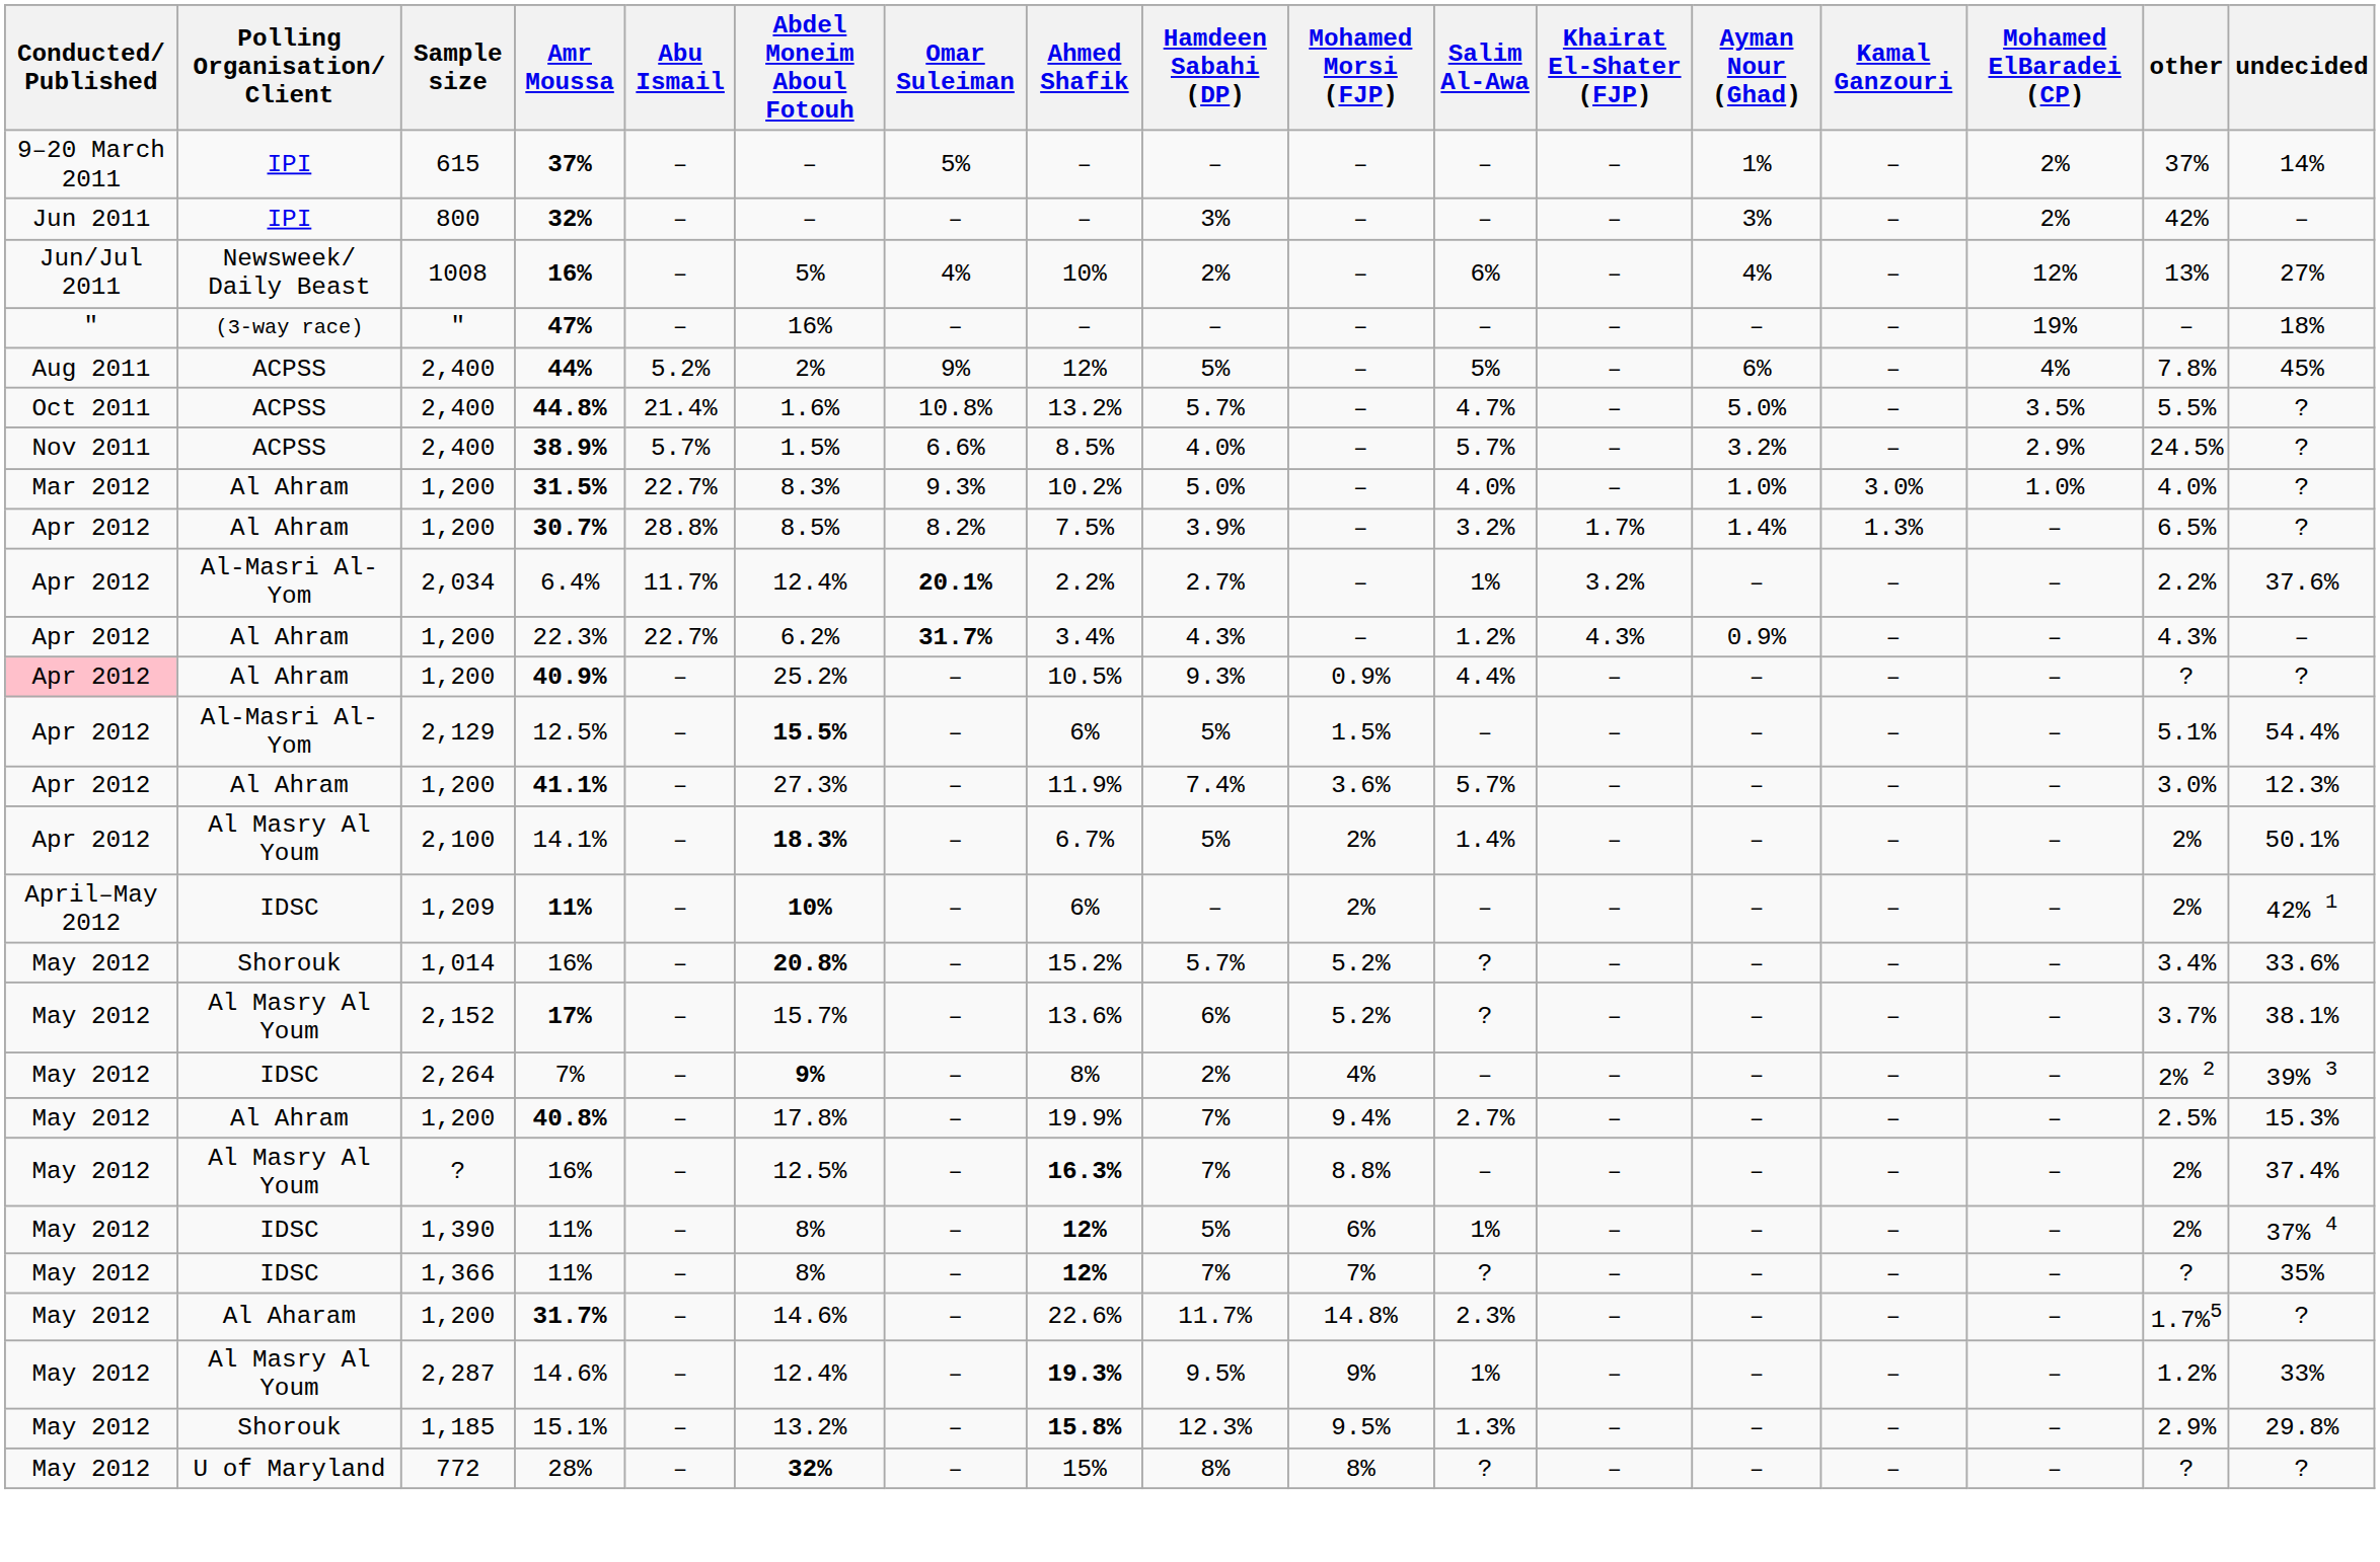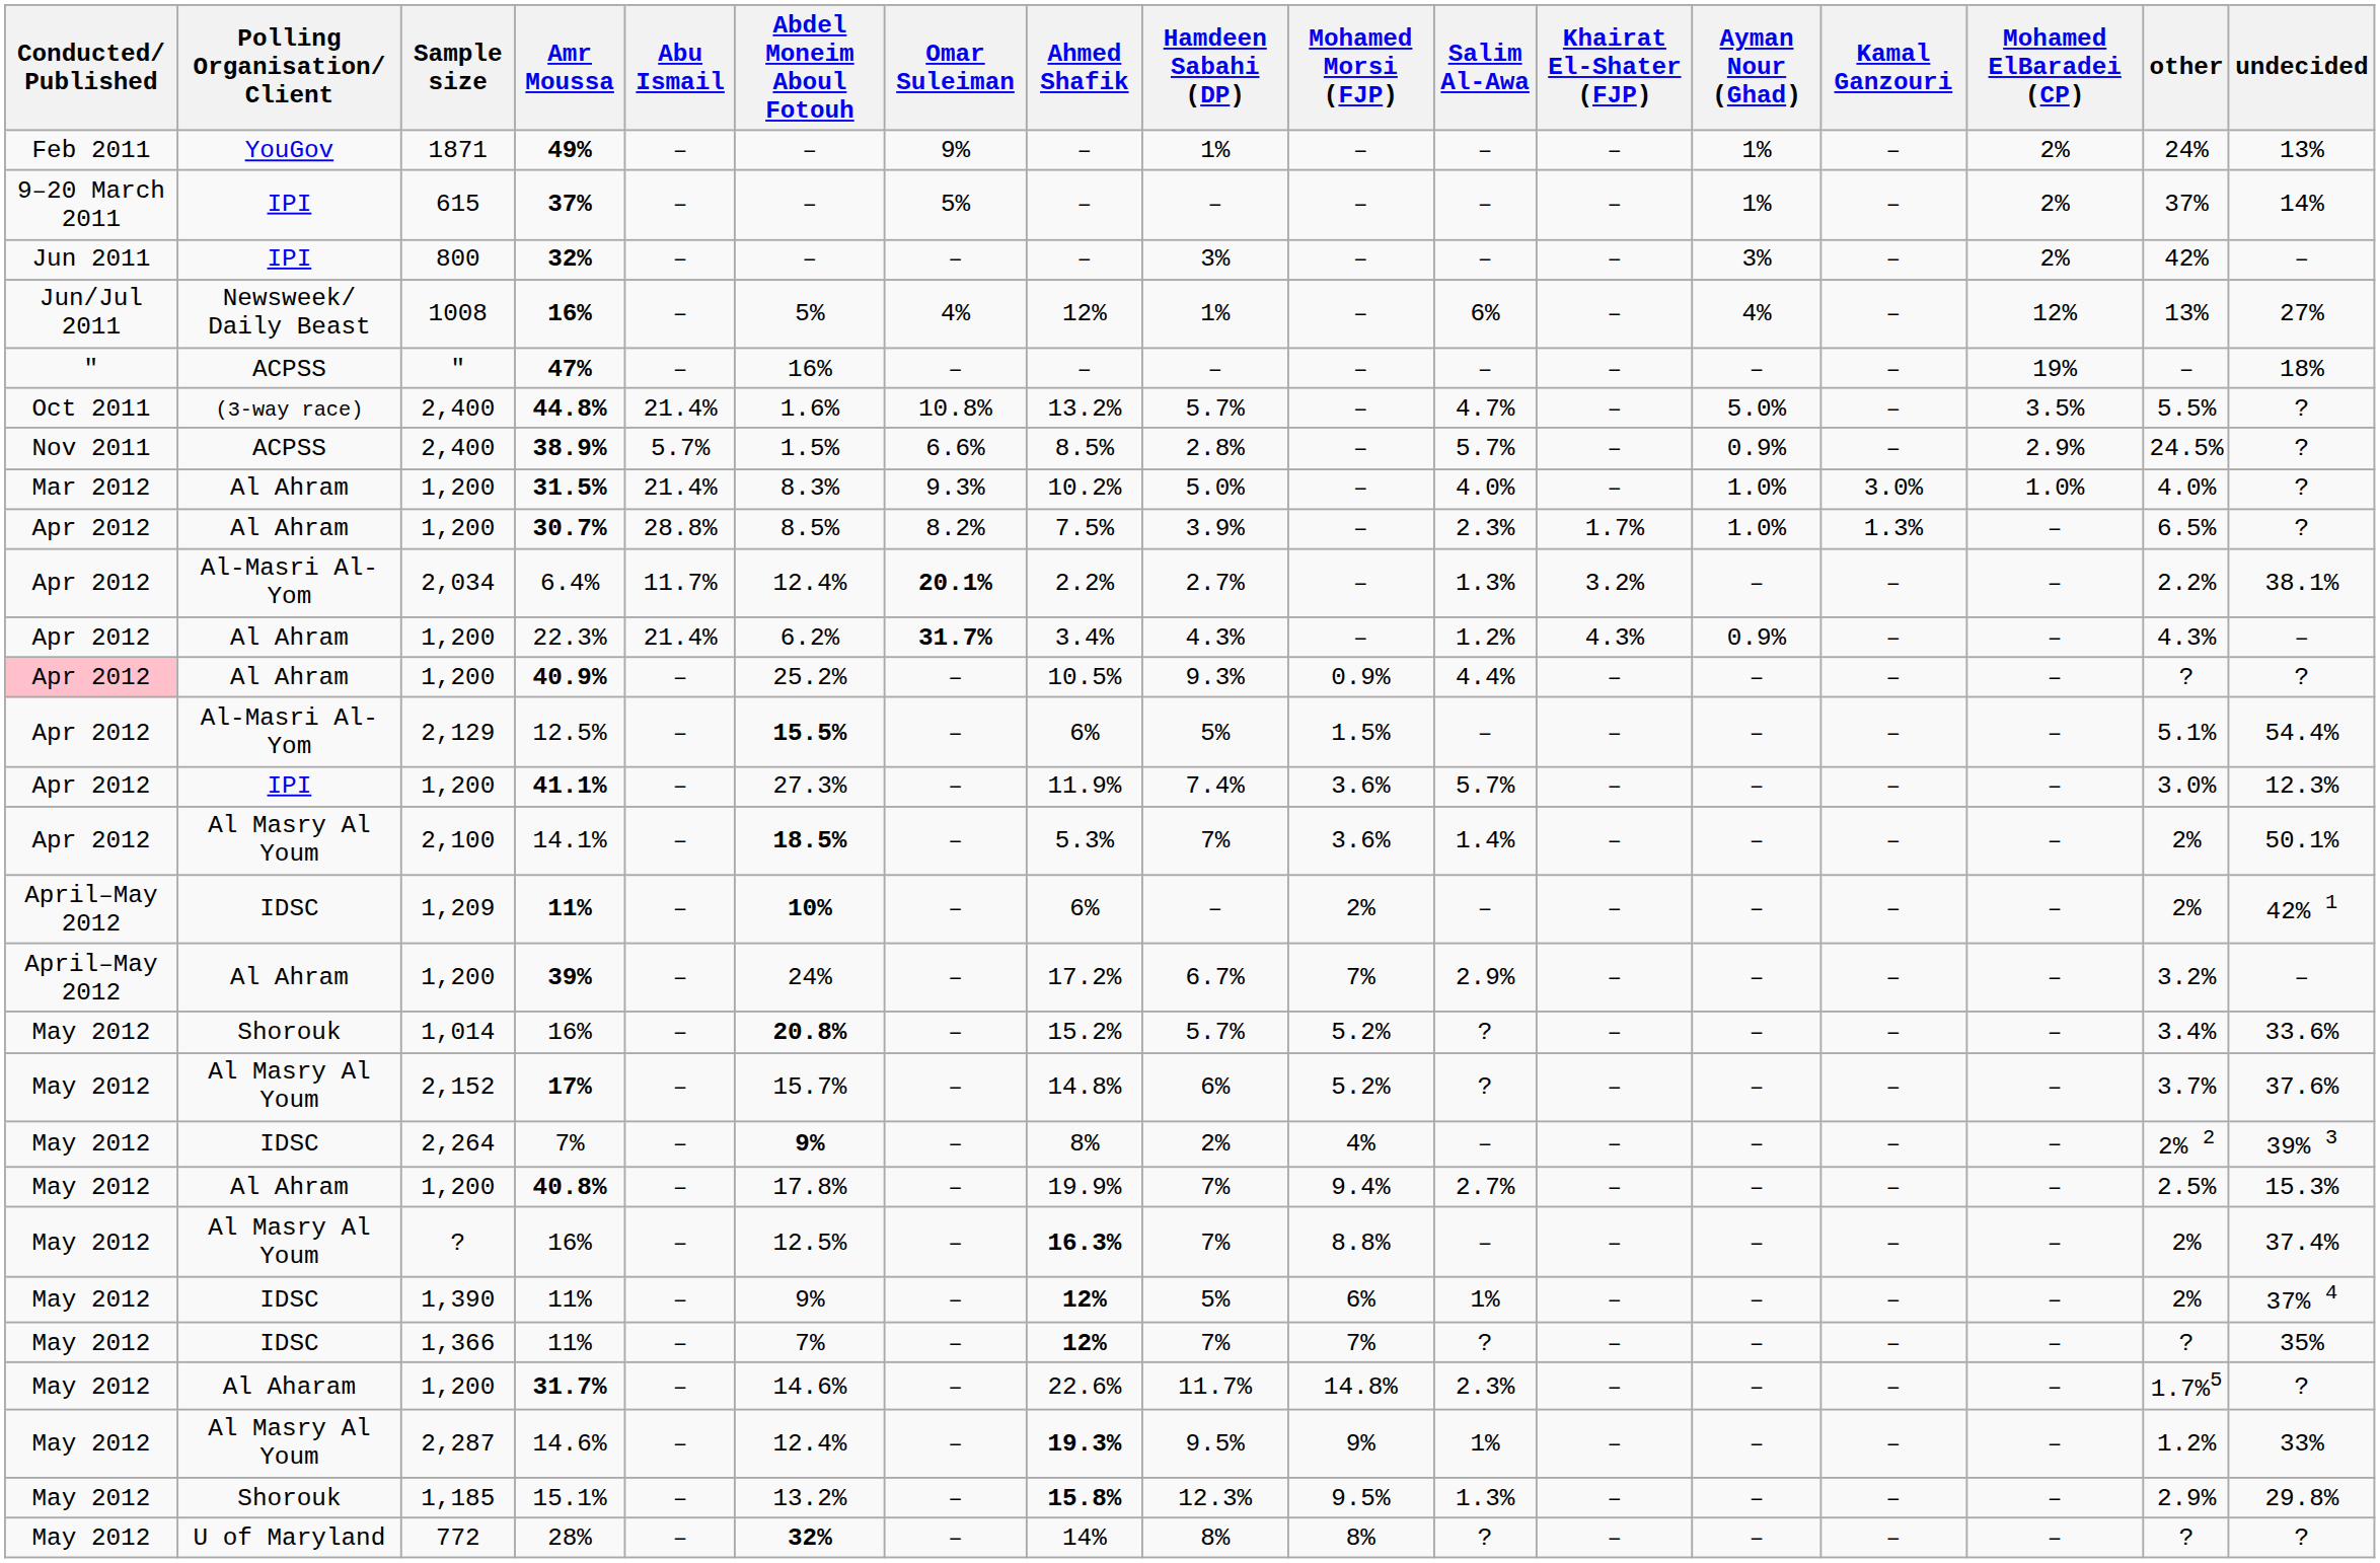+ row: Feb 2011 | YouGov | 1871 | 49% | – | – | 9% | – | 1% | – | – | – | 1% | – | 2% | 24% | 13%
1008 / 16% | Ahmed Shafik: 10% -> 12%
1008 / 16% | Hamdeen Sabahi (DP): 2% -> 1%
47% | Polling Organisation/ Client: (3-way race) -> ACPSS
- row: Aug 2011 | ACPSS | 2,400 | 44% | 5.2% | 2% | 9% | 12% | 5% | – | 5% | – | 6% | – | 4% | 7.8% | 45%
44.8% | Polling Organisation/ Client: ACPSS -> (3-way race)
38.9% | Hamdeen Sabahi (DP): 4.0% -> 2.8%
38.9% | Ayman Nour (Ghad): 3.2% -> 0.9%
31.5% | Abu Ismail: 22.7% -> 21.4%
30.7% | Salim Al-Awa: 3.2% -> 2.3%
30.7% | Ayman Nour (Ghad): 1.4% -> 1.0%
6.4% | Salim Al-Awa: 1% -> 1.3%
6.4% | undecided: 37.6% -> 38.1%
22.3% | Abu Ismail: 22.7% -> 21.4%
41.1% | Polling Organisation/ Client: Al Ahram -> IPI
14.1% | Abdel Moneim Aboul Fotouh: 18.3% -> 18.5%
14.1% | Ahmed Shafik: 6.7% -> 5.3%
14.1% | Hamdeen Sabahi (DP): 5% -> 7%
14.1% | Mohamed Morsi (FJP): 2% -> 3.6%
+ row: April–May 2012 | Al Ahram | 1,200 | 39% | – | 24% | – | 17.2% | 6.7% | 7% | 2.9% | – | – | – | – | 3.2% | –
17% | Ahmed Shafik: 13.6% -> 14.8%
17% | undecided: 38.1% -> 37.6%
1,390 / 11% | Abdel Moneim Aboul Fotouh: 8% -> 9%
1,366 / 11% | Abdel Moneim Aboul Fotouh: 8% -> 7%
28% | Ahmed Shafik: 15% -> 14%
